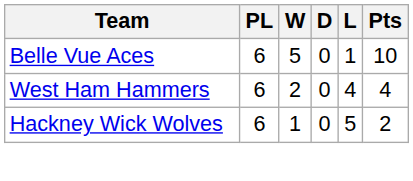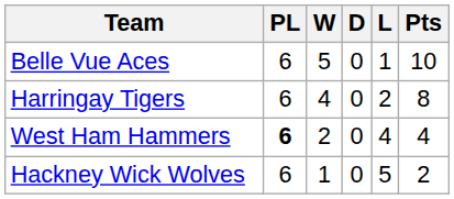+ row: Harringay Tigers | 6 | 4 | 0 | 2 | 8
West Ham Hammers | PL: normal -> bold
